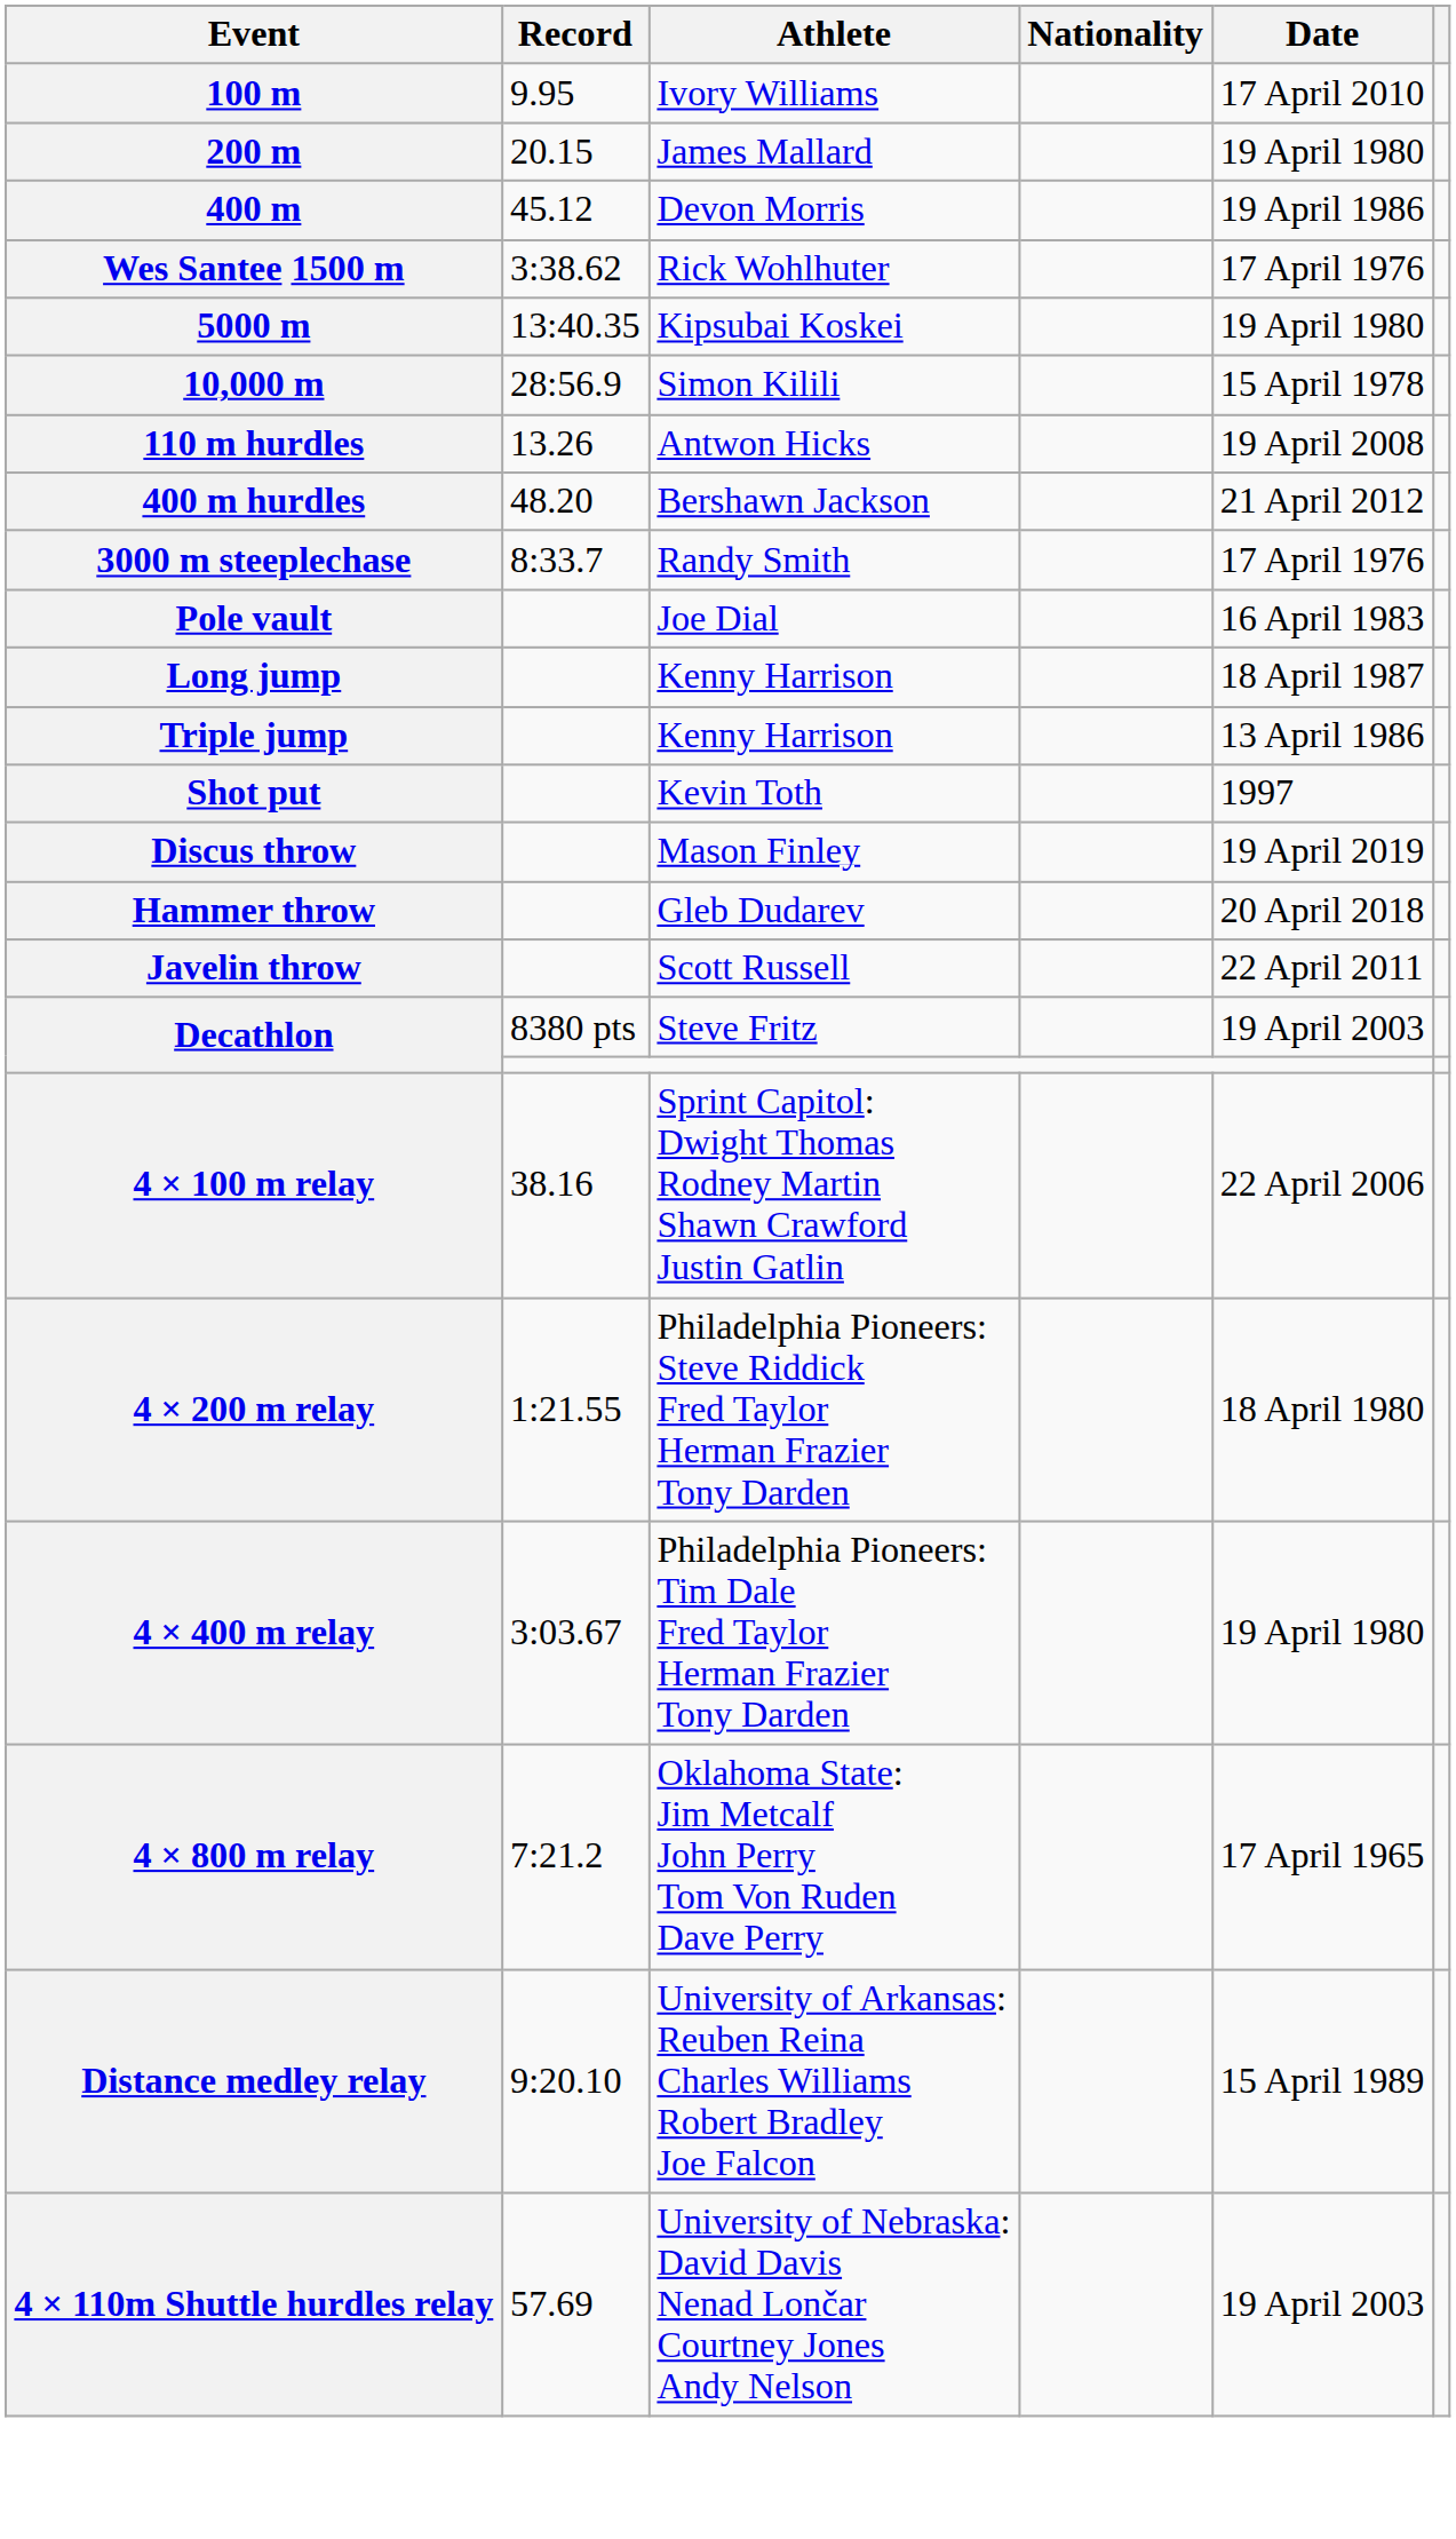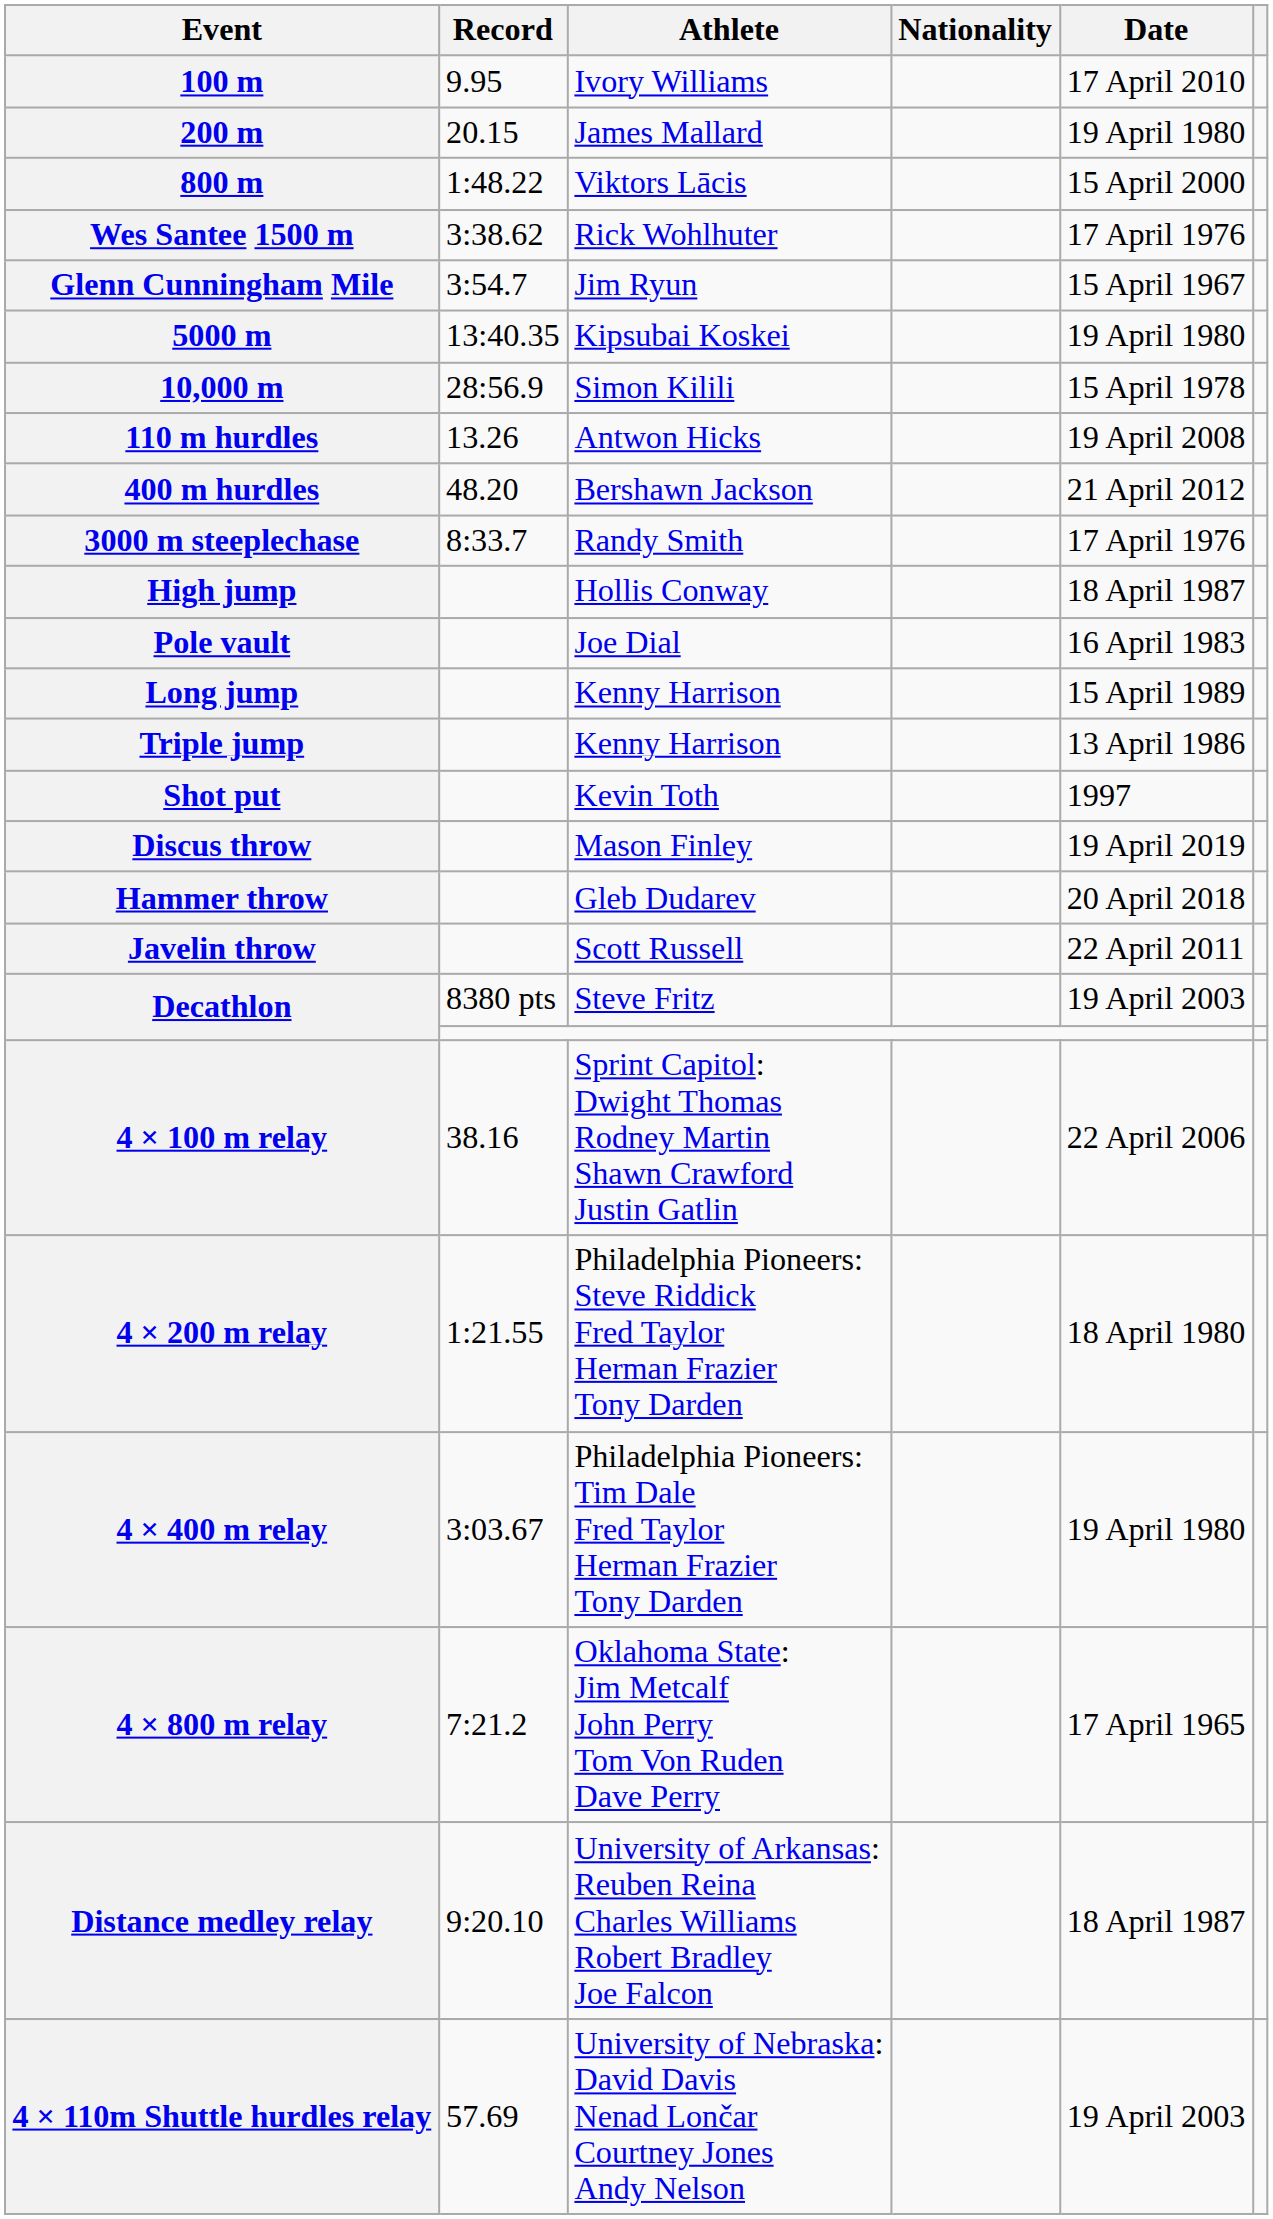- row: 400 m | 45.12 | Devon Morris | 19 April 1986
+ row: 800 m | 1:48.22 | Viktors Lācis | 15 April 2000
+ row: Glenn Cunningham Mile | 3:54.7 | Jim Ryun | 15 April 1967
+ row: High jump | Hollis Conway | 18 April 1987
Long jump | Date: 18 April 1987 -> 15 April 1989
Distance medley relay | Date: 15 April 1989 -> 18 April 1987
